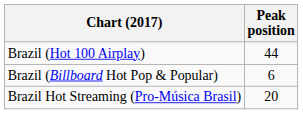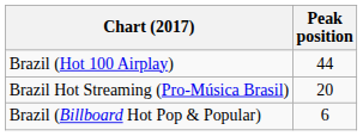rows swapped: Brazil (Billboard Hot Pop & Popular) <-> Brazil Hot Streaming (Pro-Música Brasil)
